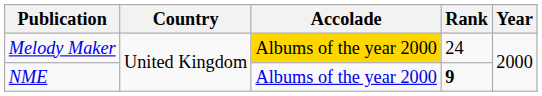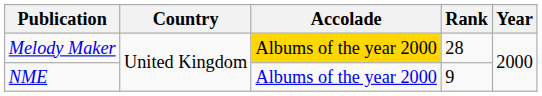Melody Maker | Rank: 24 -> 28
NME | Rank: bold -> normal
